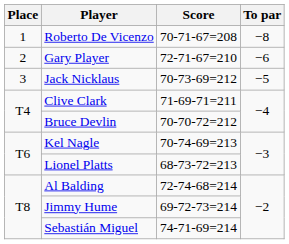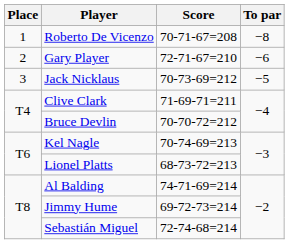Al Balding | Score: 72-74-68=214 -> 74-71-69=214
Sebastián Miguel | Score: 74-71-69=214 -> 72-74-68=214
